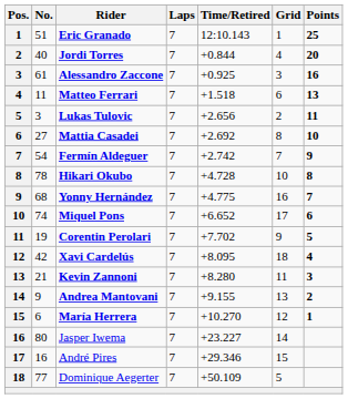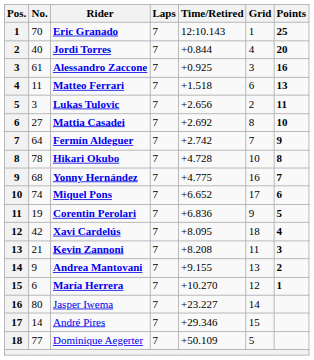Eric Granado | No.: 51 -> 70
Fermín Aldeguer | No.: 54 -> 64
Corentin Perolari | Time/Retired: +7.702 -> +6.836
Kevin Zannoni | Time/Retired: +8.280 -> +8.208
André Pires | No.: 16 -> 14
